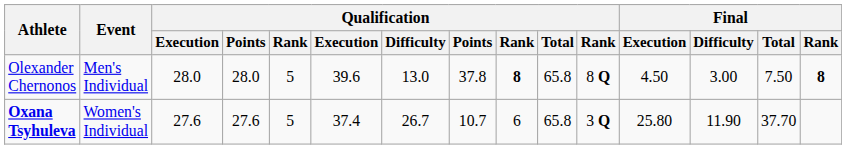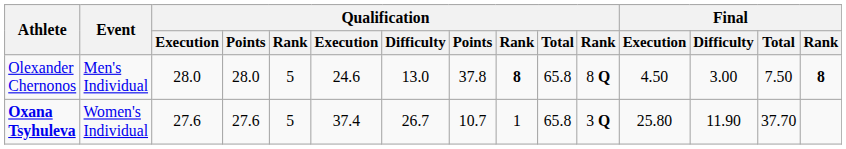Olexander Chernonos | column 6: 39.6 -> 24.6
Oxana Tsyhuleva | column 9: 6 -> 1
